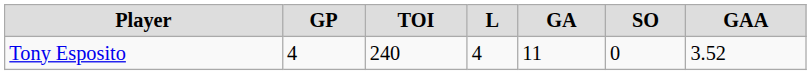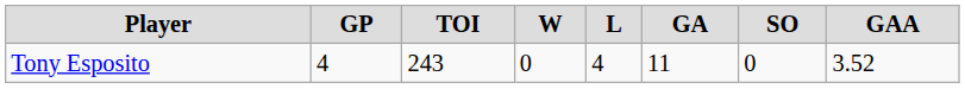+ column: W | 0
Tony Esposito | TOI: 240 -> 243
